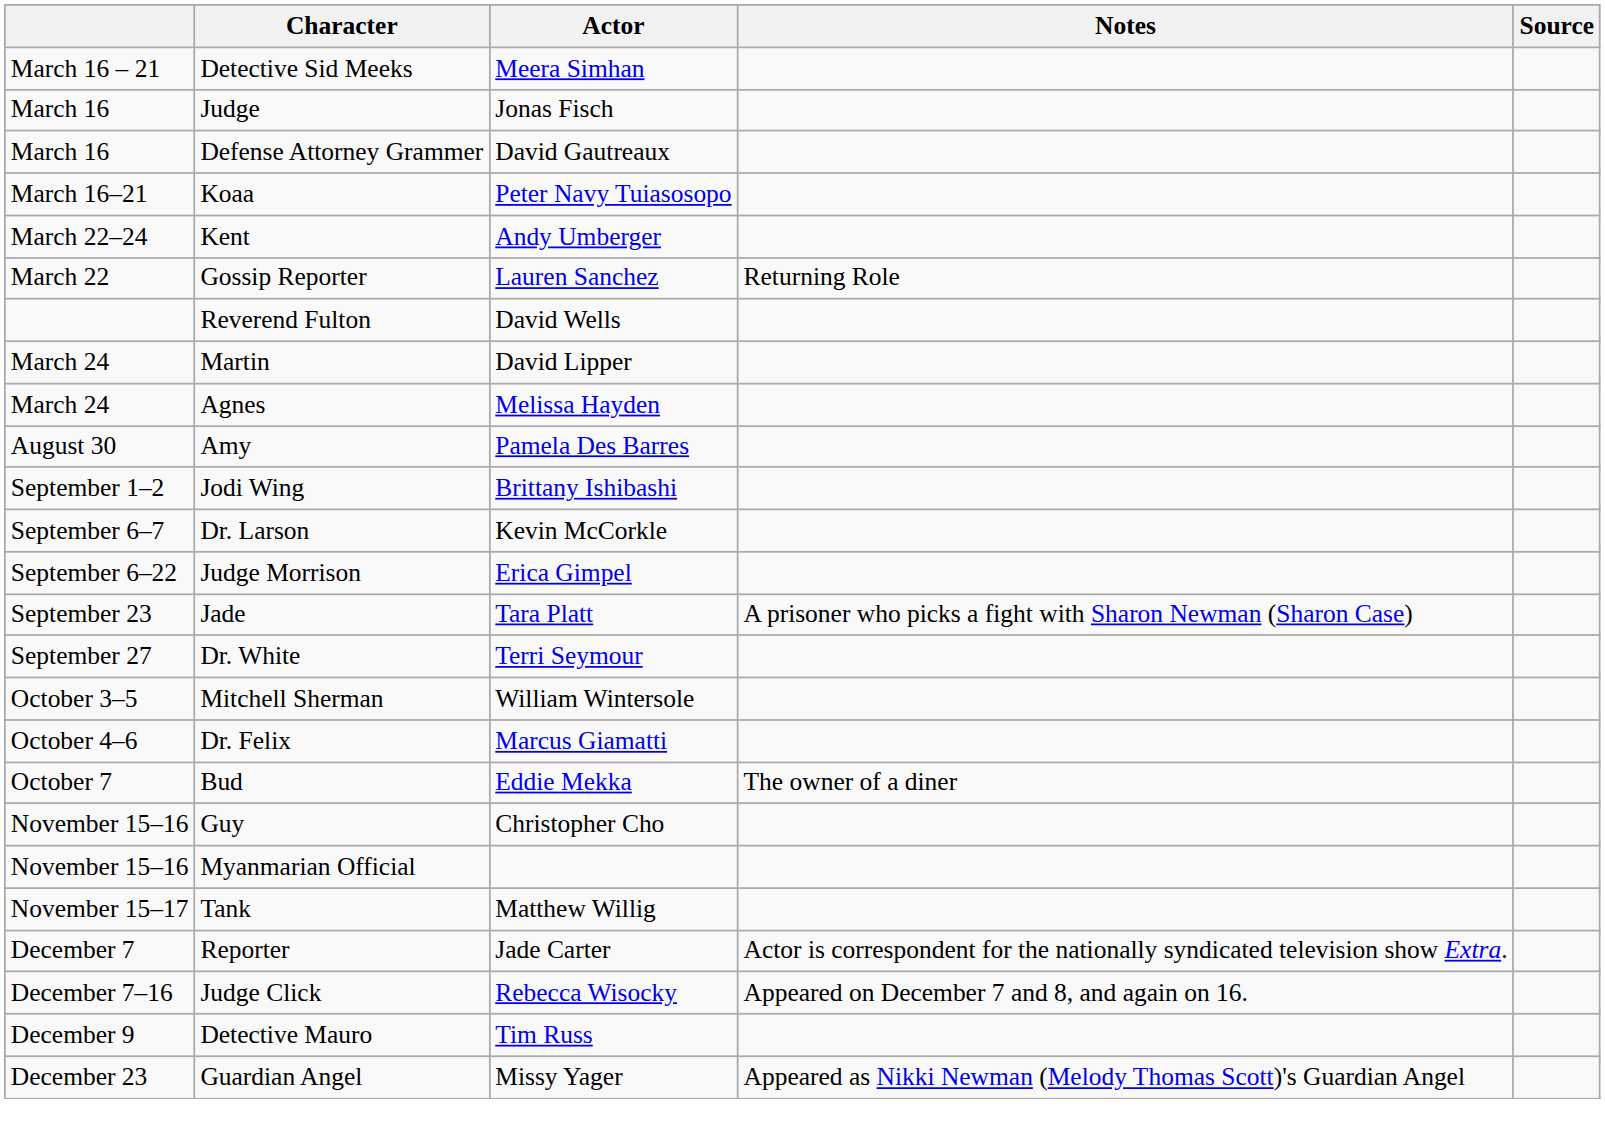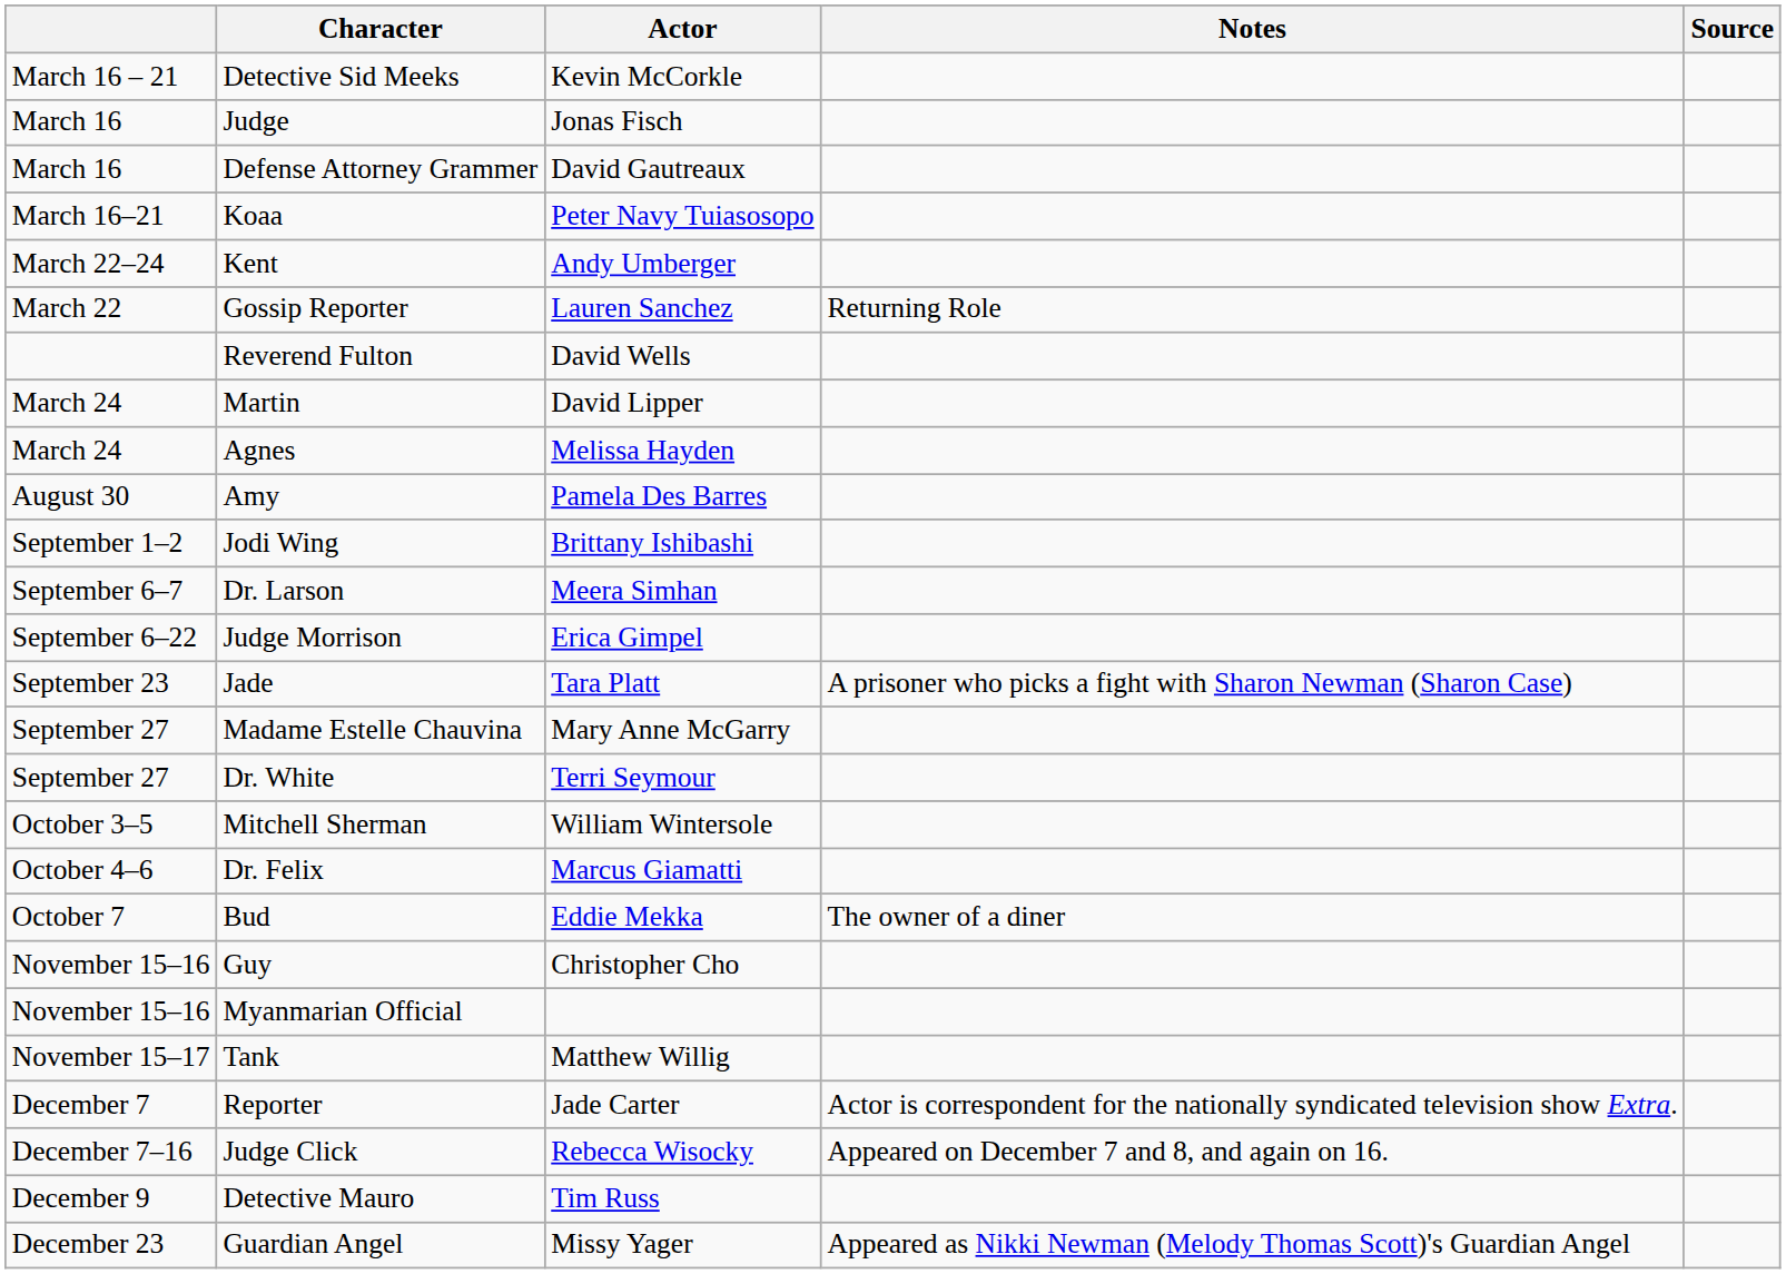Detective Sid Meeks | Actor: Meera Simhan -> Kevin McCorkle
Dr. Larson | Actor: Kevin McCorkle -> Meera Simhan
+ row: September 27 | Madame Estelle Chauvina | Mary Anne McGarry
